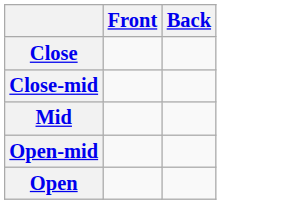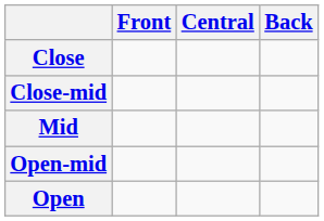+ column: Central
